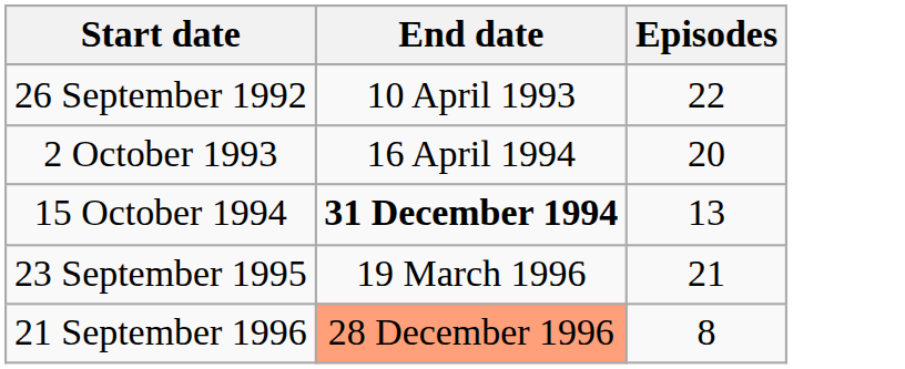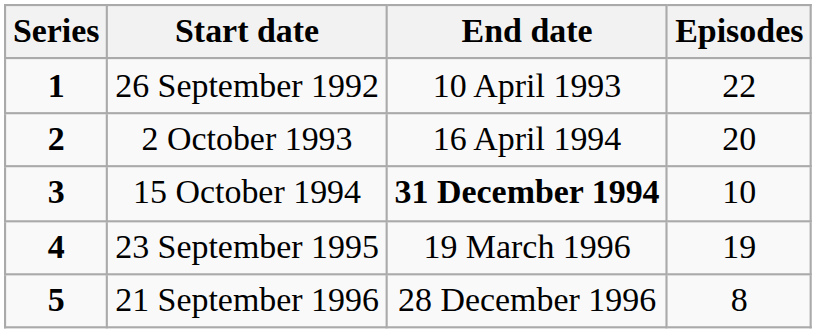+ column: Series | 1 | 2 | 3 | 4 | 5
15 October 1994 | Episodes: 13 -> 10
23 September 1995 | Episodes: 21 -> 19
21 September 1996 | End date: lightsalmon background -> no background
